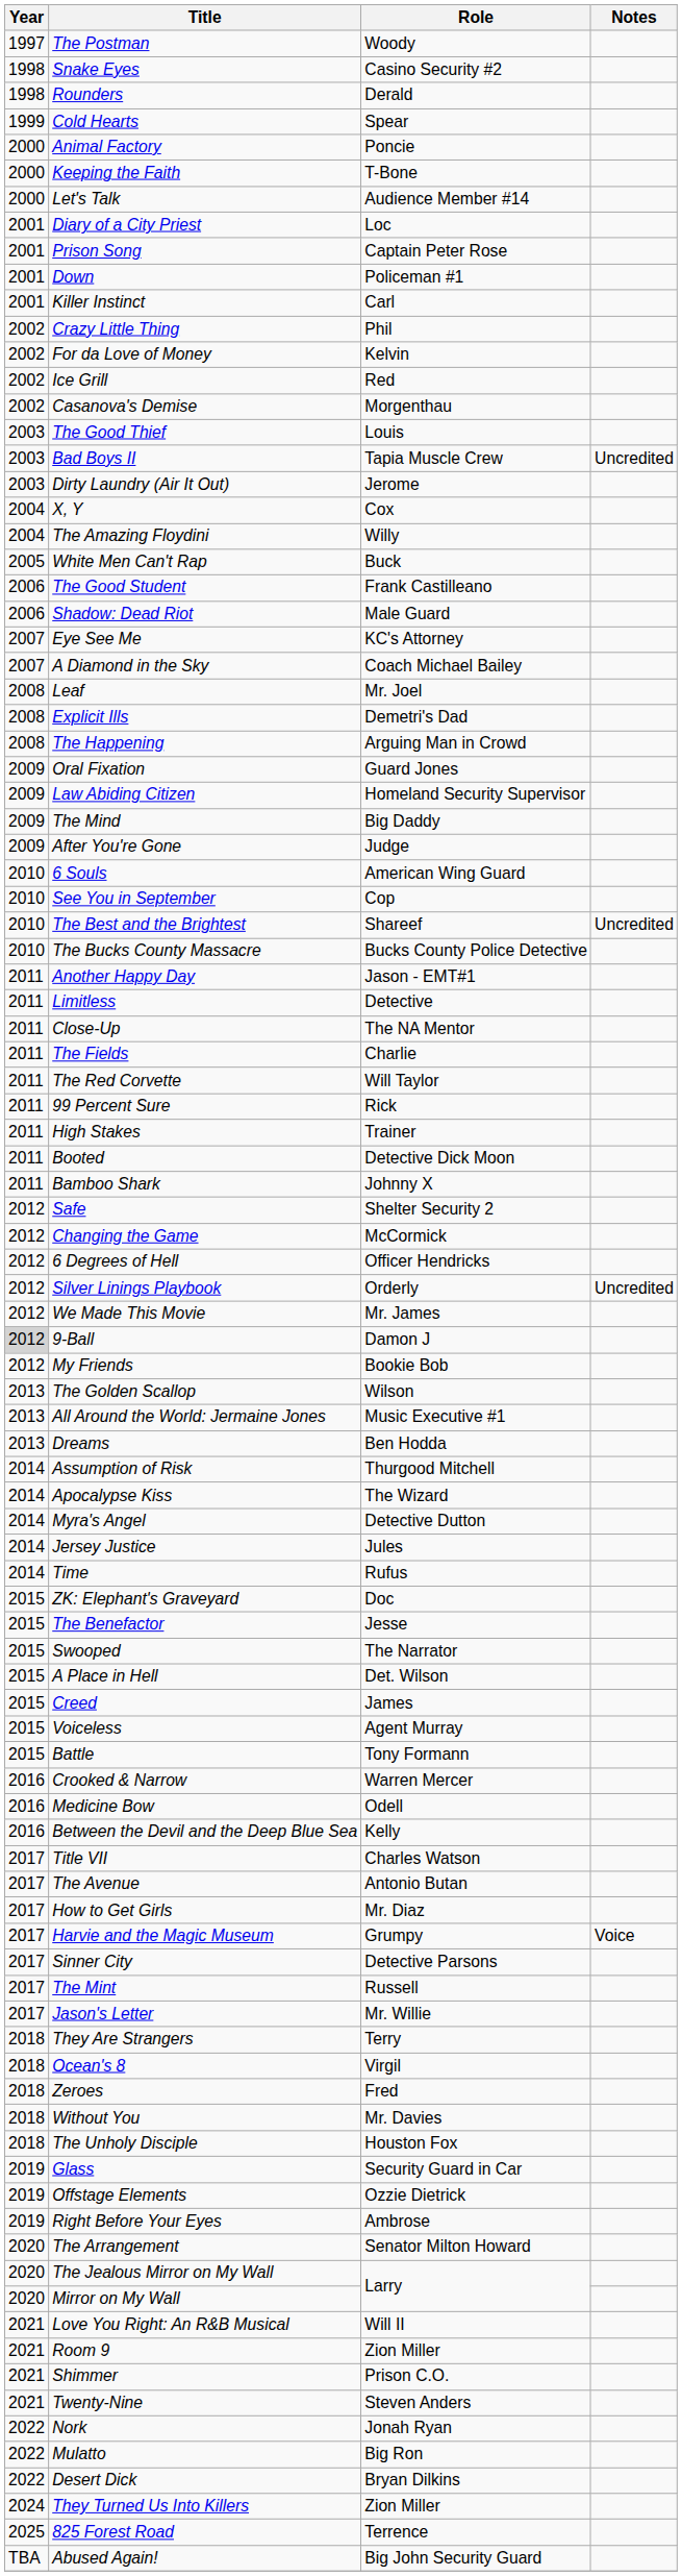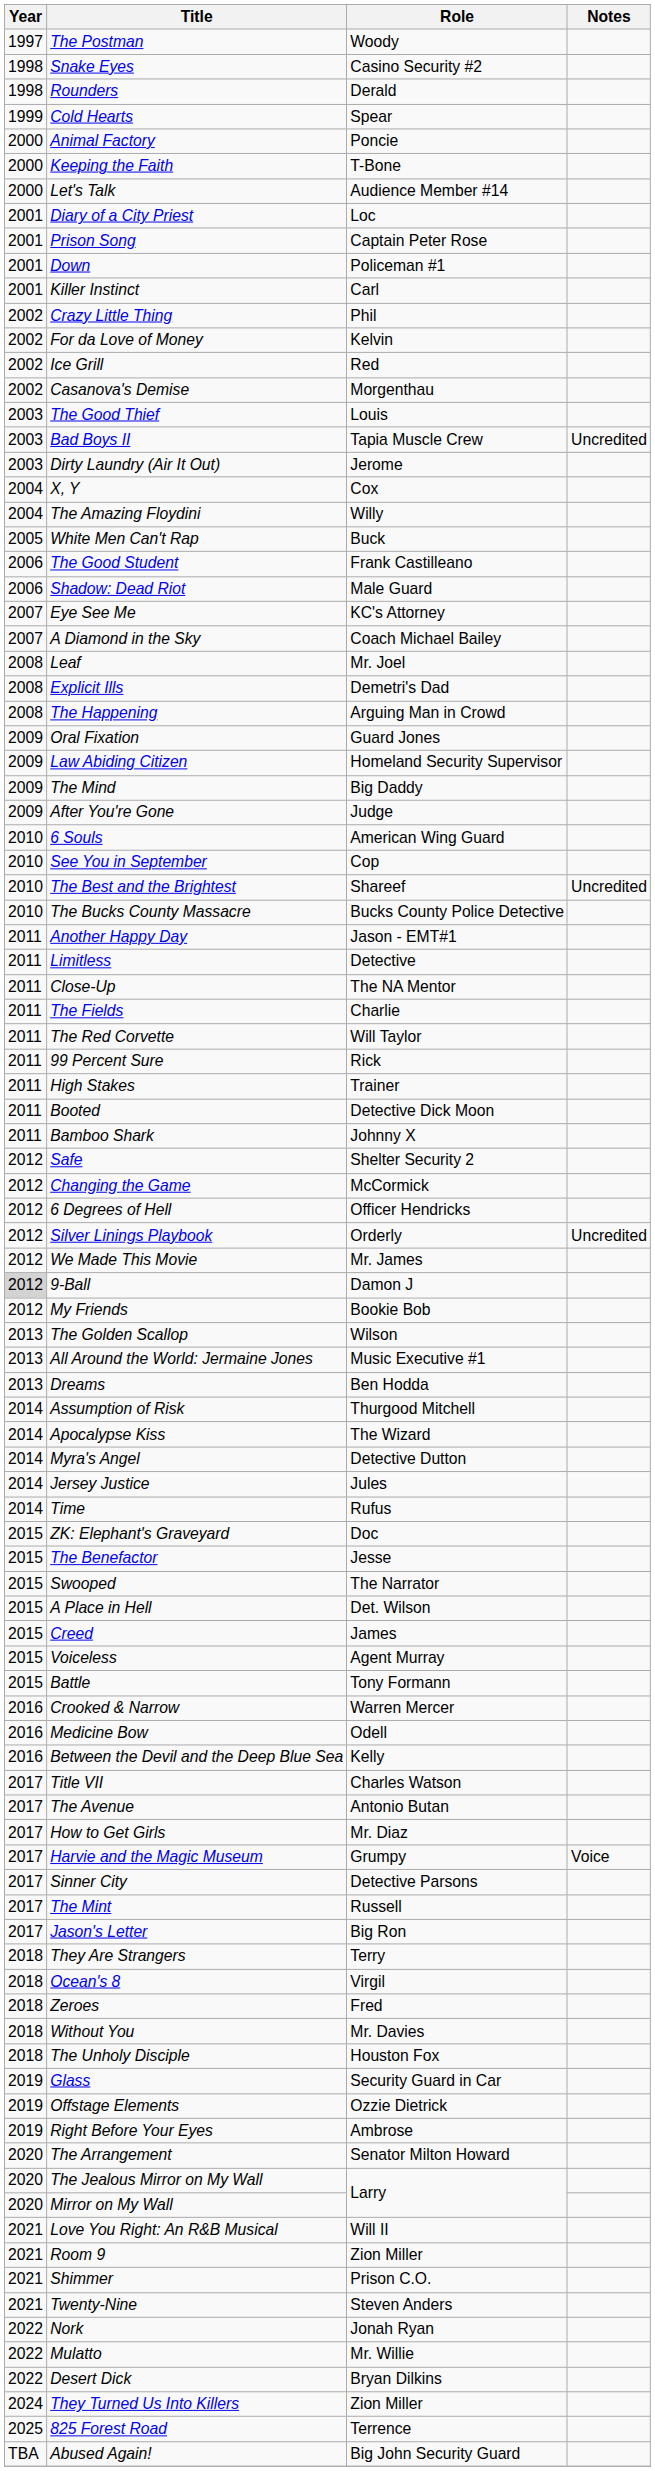Jason's Letter | Role: Mr. Willie -> Big Ron
Mulatto | Role: Big Ron -> Mr. Willie
